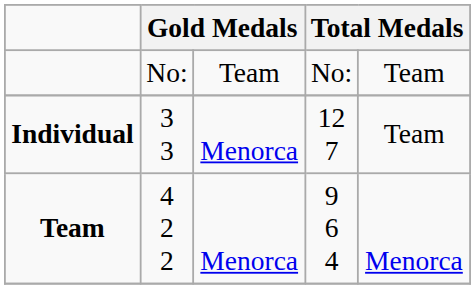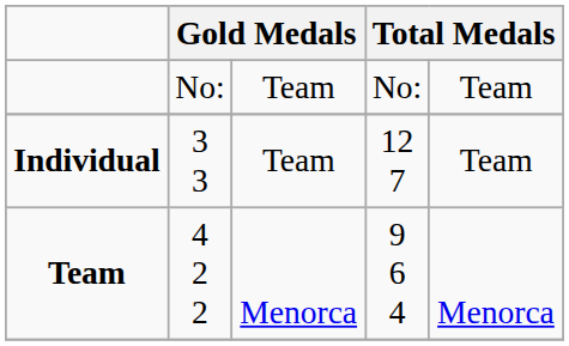Individual | column 3: Menorca -> Team
